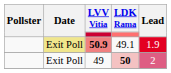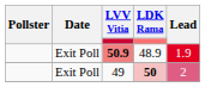50.9 | Date: khaki background -> no background
50.9 | LDK Rama: 49.1 -> 48.9
